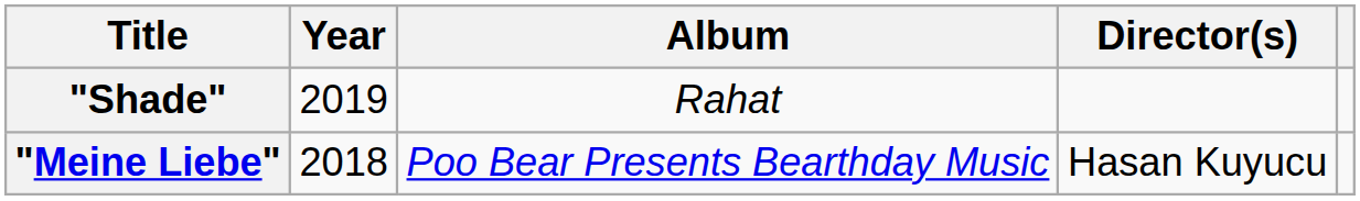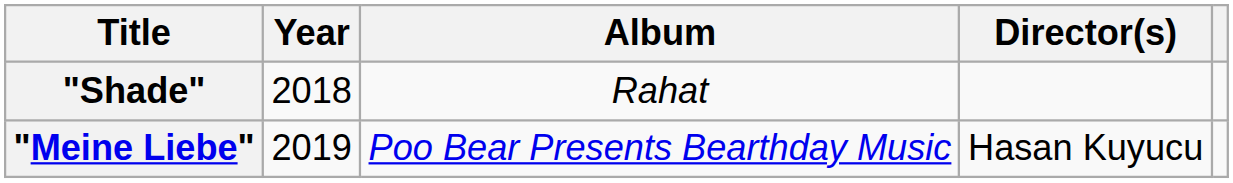"Shade" | Year: 2019 -> 2018
"Meine Liebe" | Year: 2018 -> 2019
